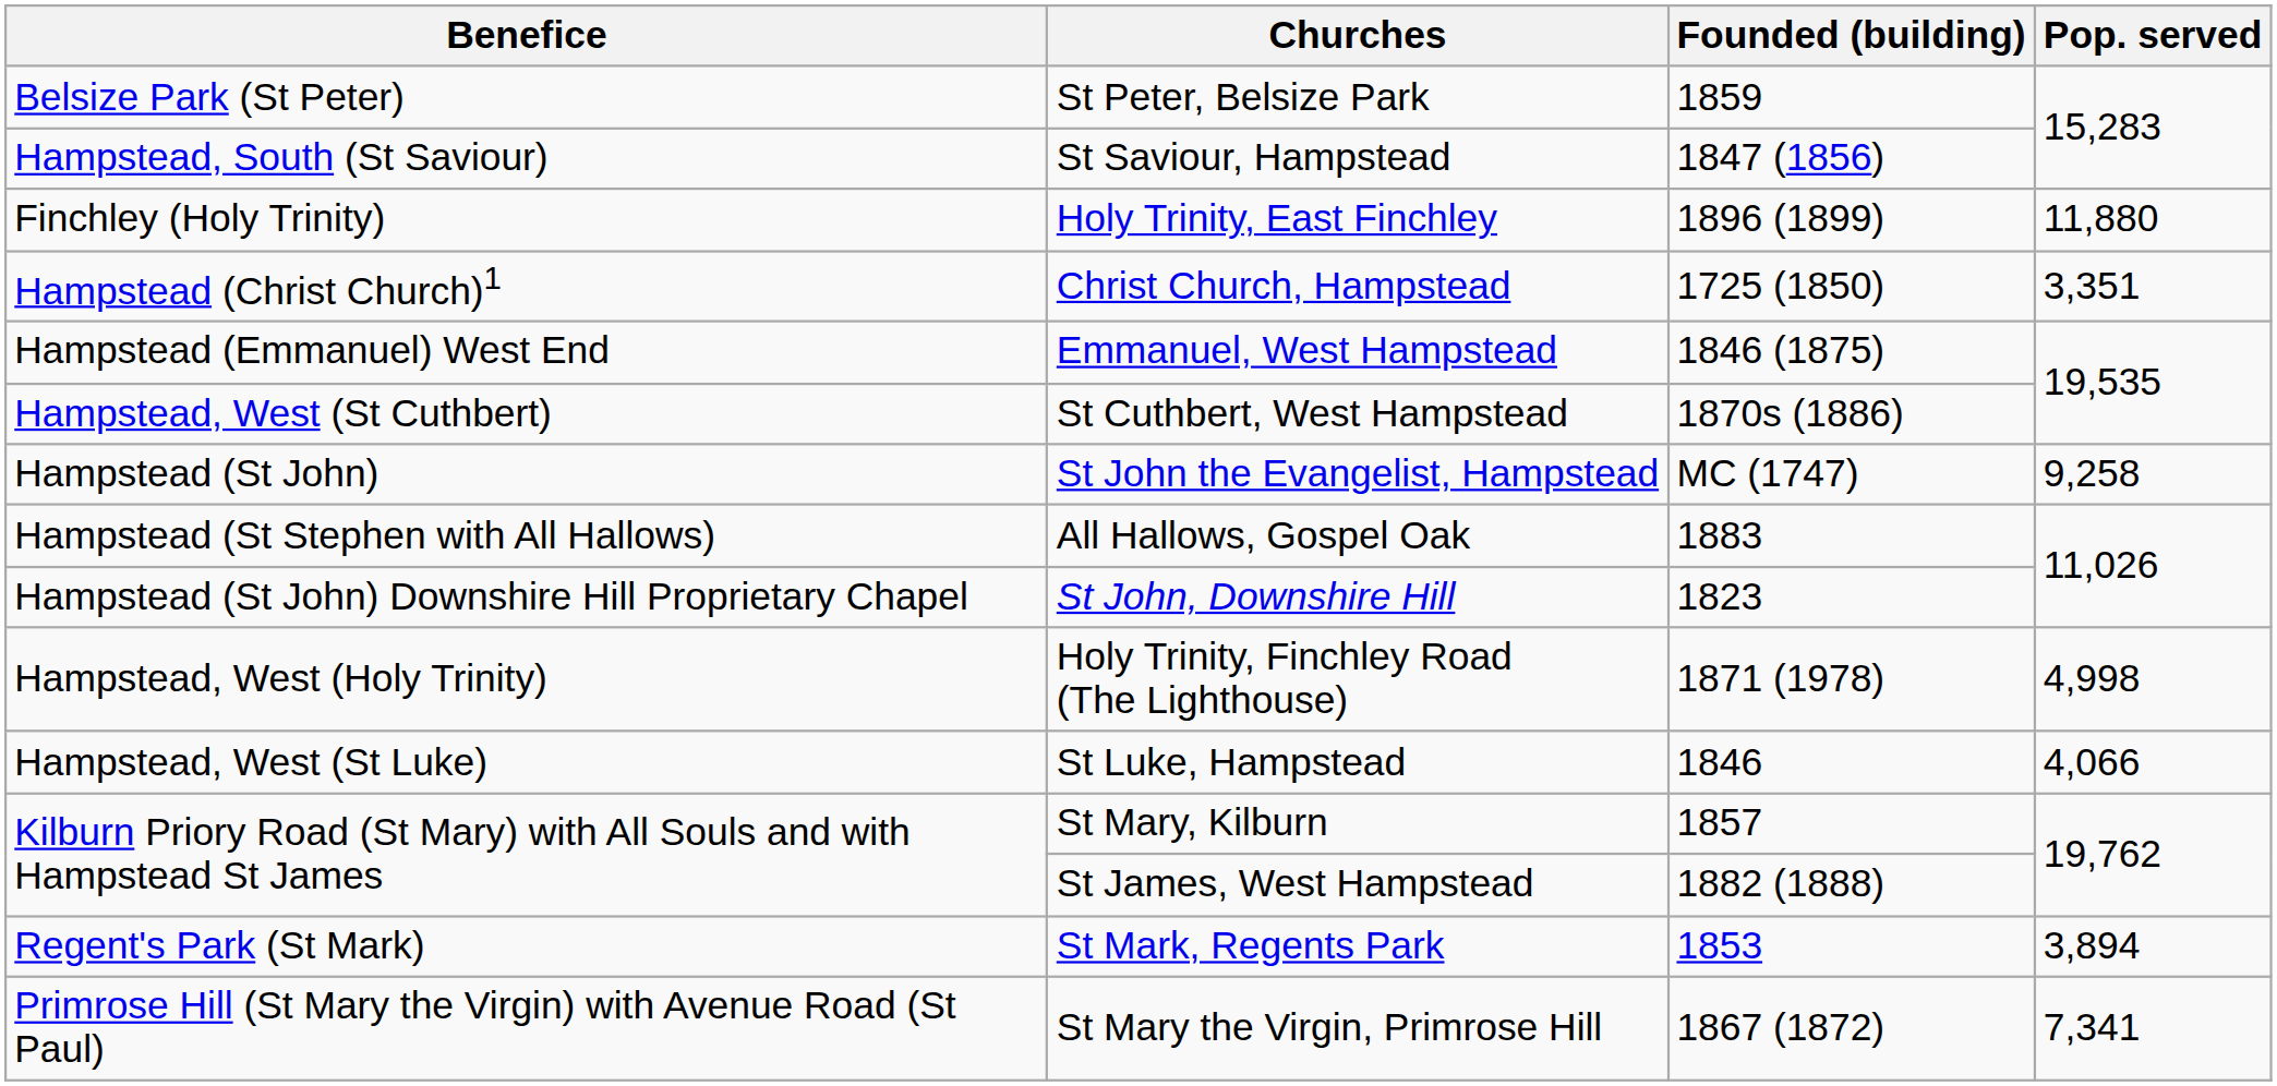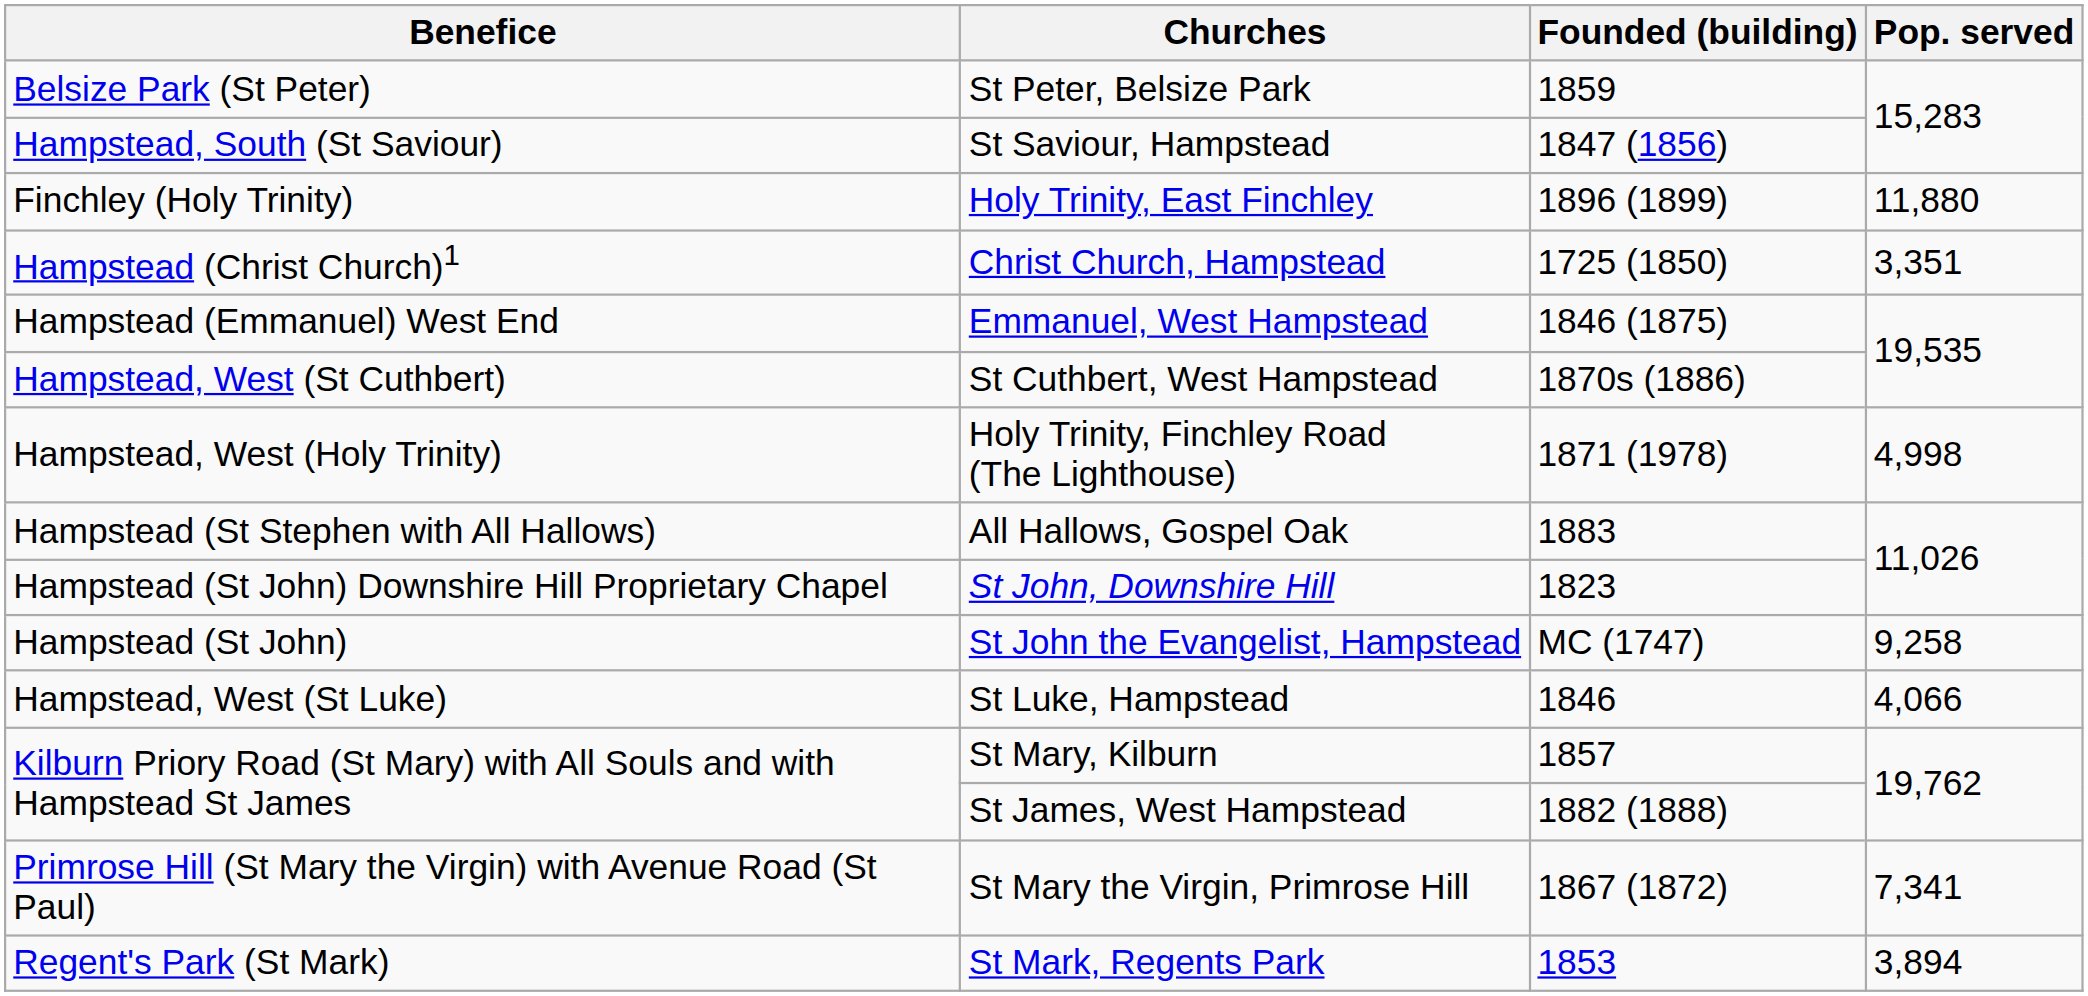rows swapped: St John the Evangelist, Hampstead <-> Holy Trinity, Finchley Road (The Lighthouse)
rows swapped: St Mary the Virgin, Primrose Hill <-> St Mark, Regents Park
